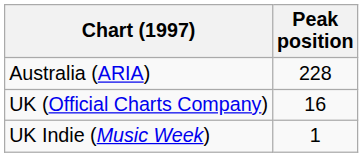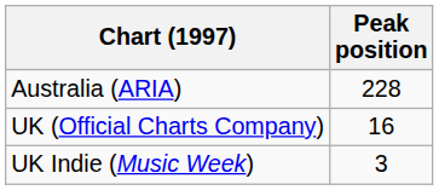UK Indie (Music Week) | Peak position: 1 -> 3
